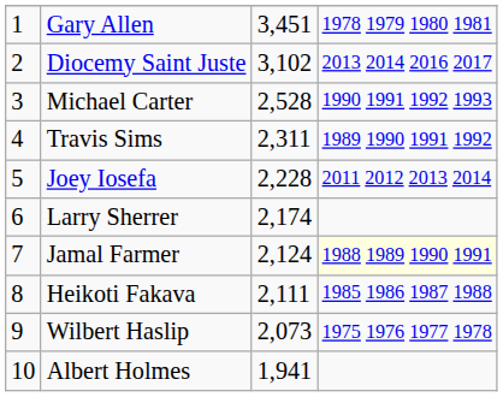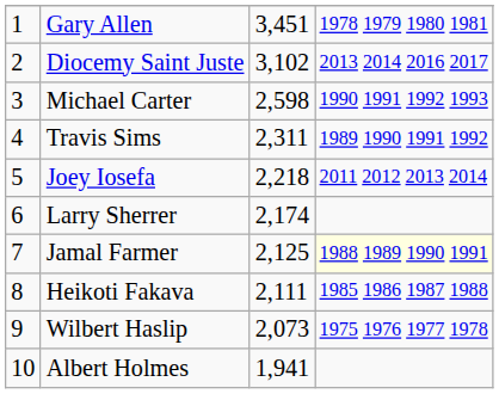Michael Carter | column 3: 2,528 -> 2,598
Joey Iosefa | column 3: 2,228 -> 2,218
Jamal Farmer | column 3: 2,124 -> 2,125
